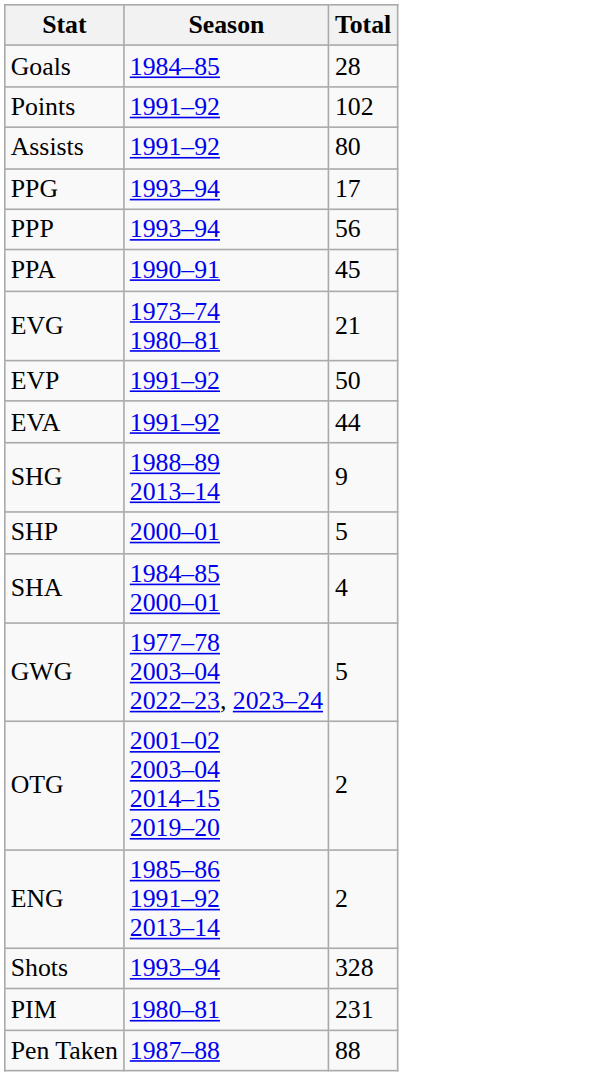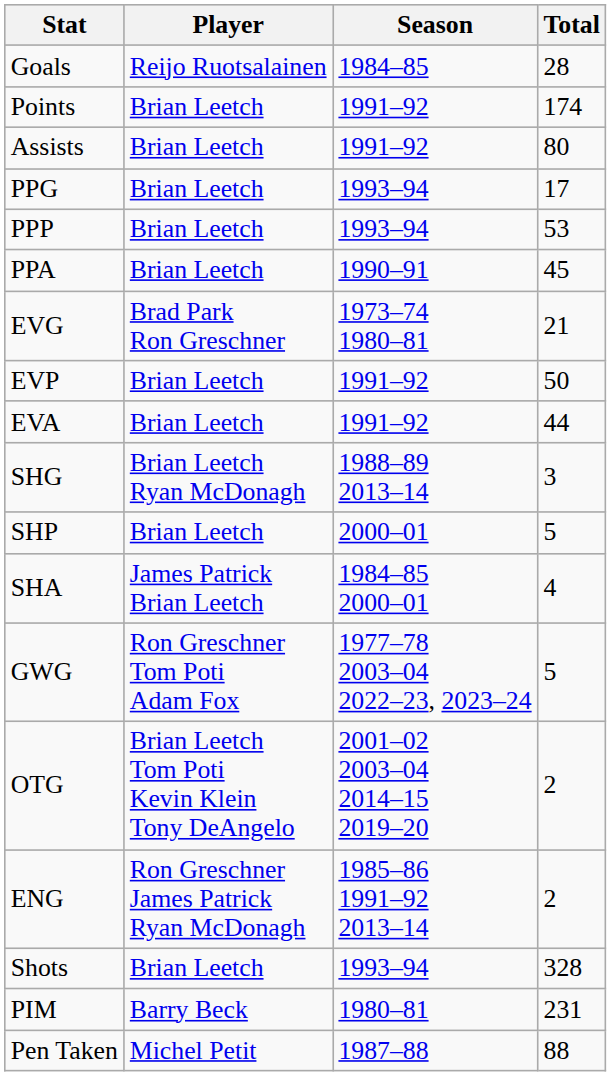+ column: Player | Reijo Ruotsalainen | Brian Leetch | Brian Leetch | Brian Leetch | Brian Leetch | Brian Leetch | Brad Park Ron Greschner | Brian Leetch | Brian Leetch | Brian Leetch Ryan McDonagh | Brian Leetch | James Patrick Brian Leetch | Ron Greschner Tom Poti Adam Fox | Brian Leetch Tom Poti Kevin Klein Tony DeAngelo | Ron Greschner James Patrick Ryan McDonagh | Brian Leetch | Barry Beck | Michel Petit
Points | Total: 102 -> 174
PPP | Total: 56 -> 53
SHG | Total: 9 -> 3
